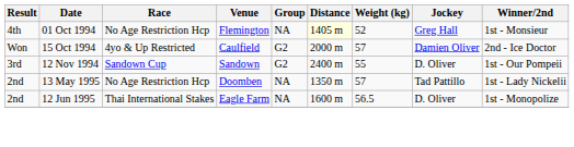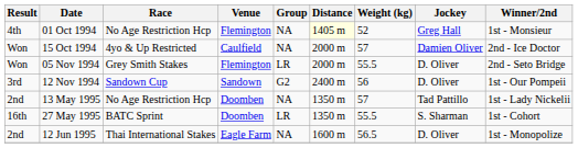15 Oct 1994 | Group: G2 -> NA
+ row: Won | 05 Nov 1994 | Grey Smith Stakes | Flemington | LR | 2000 m | 55.5 | D. Oliver | 2nd - Seto Bridge
12 Nov 1994 | Weight (kg): 55 -> 56
+ row: 16th | 27 May 1995 | BATC Sprint | Doomben | LR | 1350 m | 55.5 | S. Sharman | 1st - Cohort
